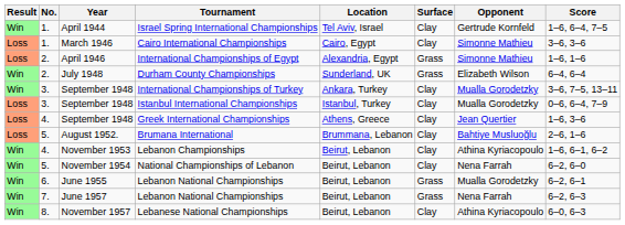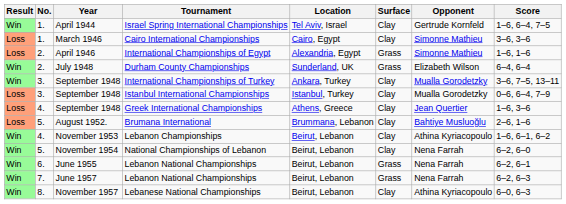June 1955 / Lebanon National Championships | Opponent: Mualla Gorodetzky -> Nena Farrah
